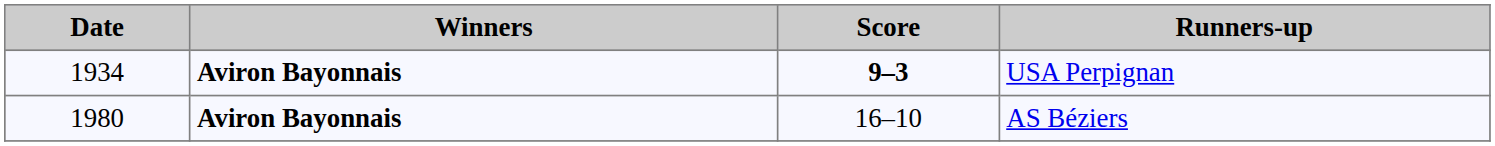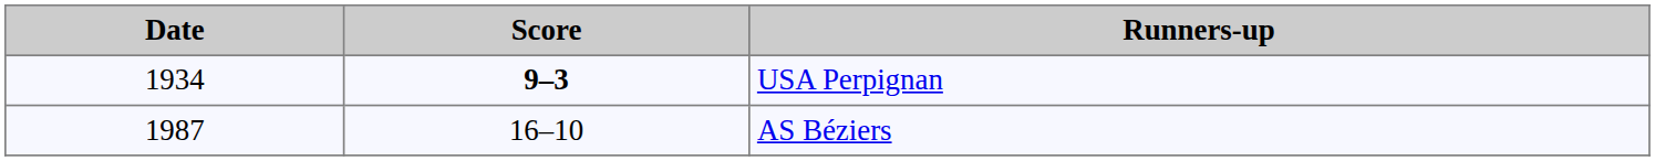- column: Winners | Aviron Bayonnais | Aviron Bayonnais
AS Béziers | Date: 1980 -> 1987
